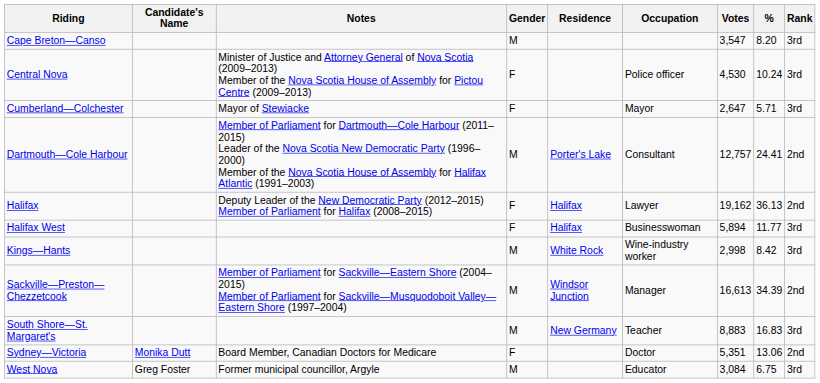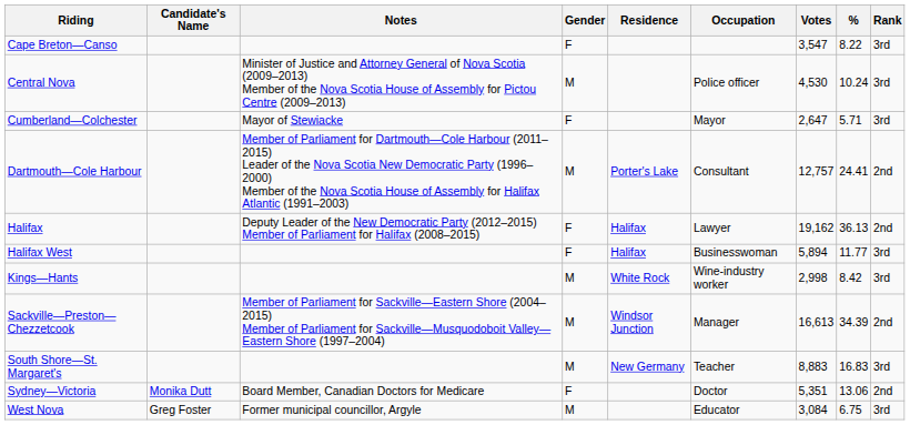Cape Breton—Canso | Gender: M -> F
Cape Breton—Canso | %: 8.20 -> 8.22
Central Nova | Gender: F -> M
